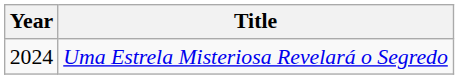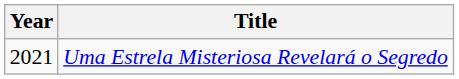Uma Estrela Misteriosa Revelará o Segredo | Year: 2024 -> 2021
